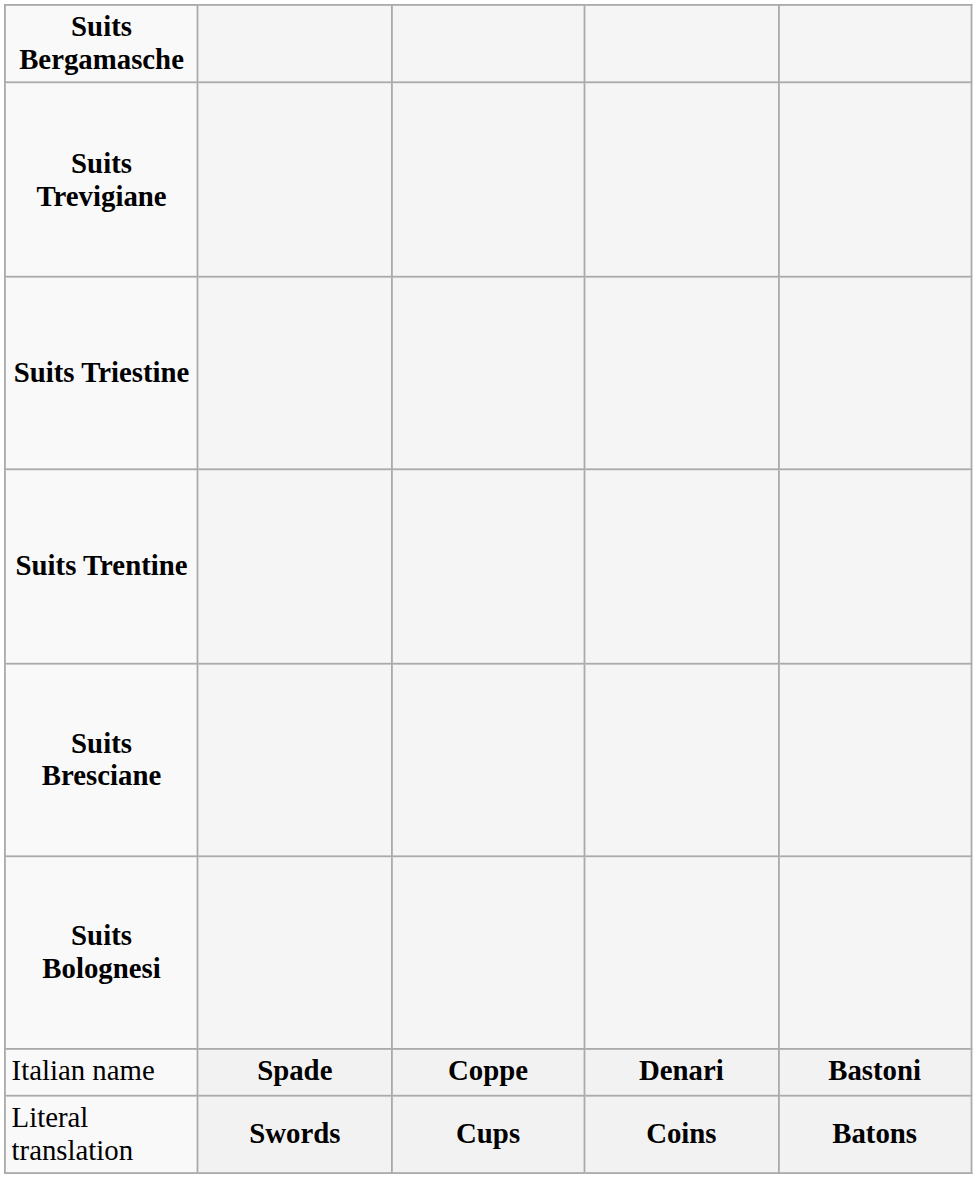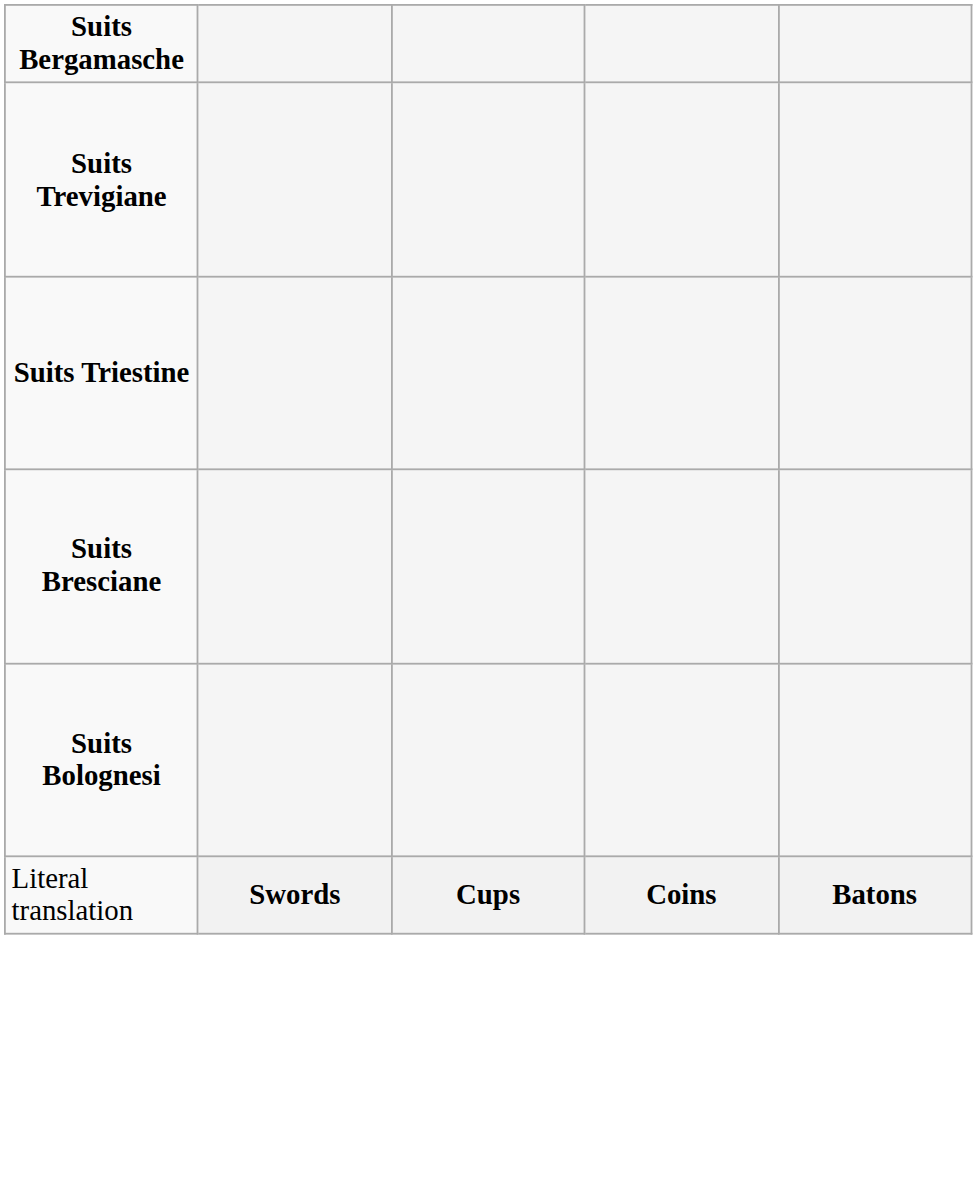- row: Suits Trentine
- row: Italian name | Spade | Coppe | Denari | Bastoni
